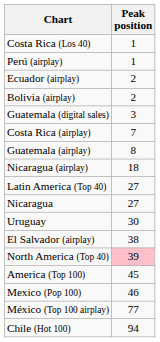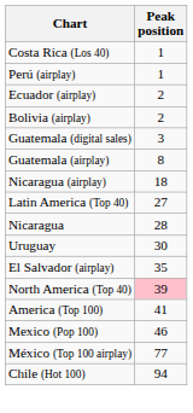- row: Costa Rica (airplay) | 7
Nicaragua | Peak position: 27 -> 28
El Salvador (airplay) | Peak position: 38 -> 35
America (Top 100) | Peak position: 45 -> 41
